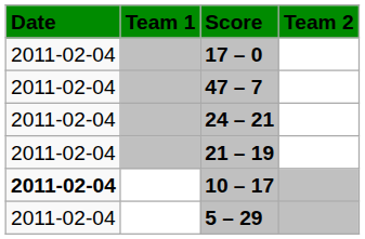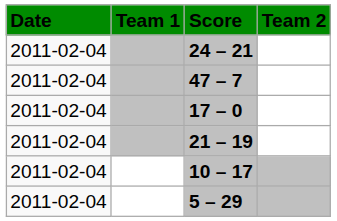rows swapped: 24 – 21 <-> 17 – 0
10 – 17 | Date: bold -> normal
